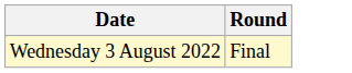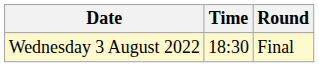+ column: Time | 18:30
